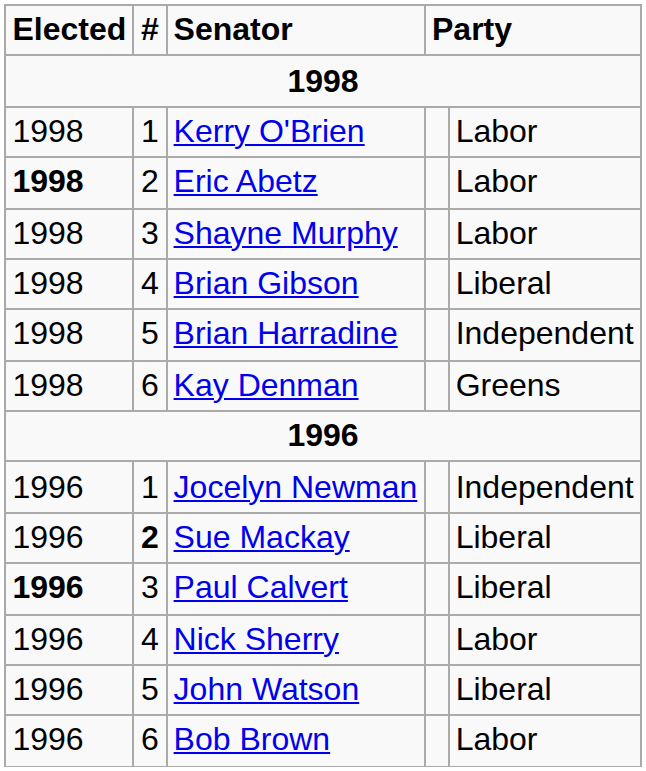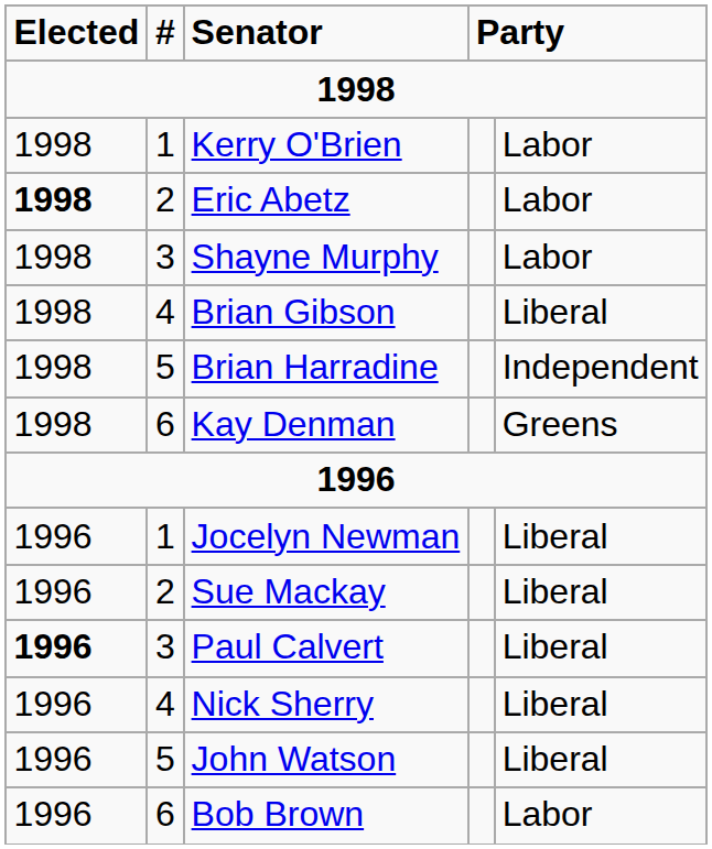Jocelyn Newman | column 5: Independent -> Liberal
Sue Mackay | #: bold -> normal
Nick Sherry | column 5: Labor -> Liberal
